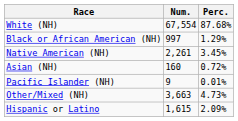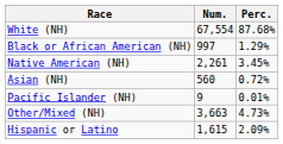Asian (NH) | Num.: 160 -> 560
